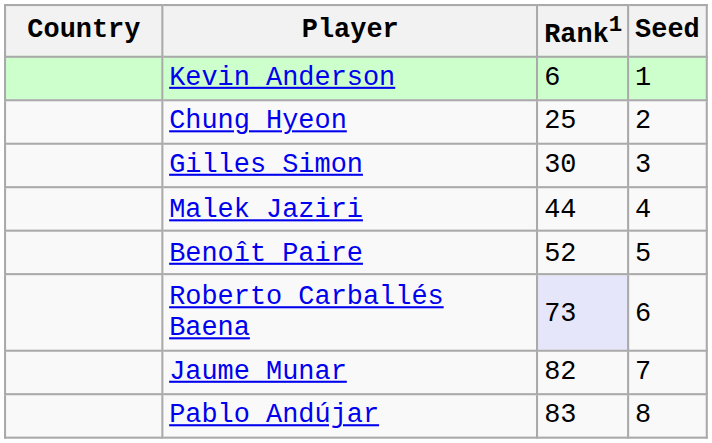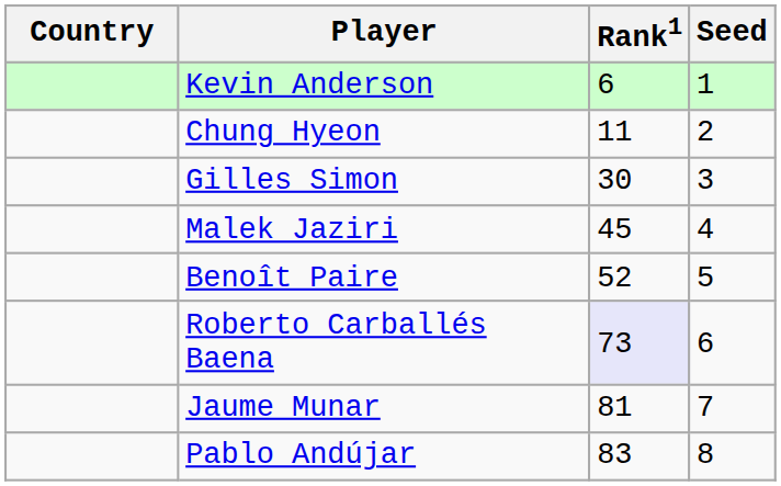Chung Hyeon | Rank1: 25 -> 11
Malek Jaziri | Rank1: 44 -> 45
Jaume Munar | Rank1: 82 -> 81
